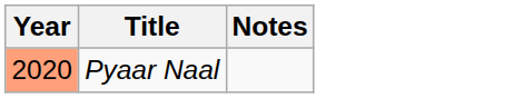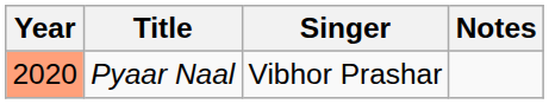+ column: Singer | Vibhor Prashar
